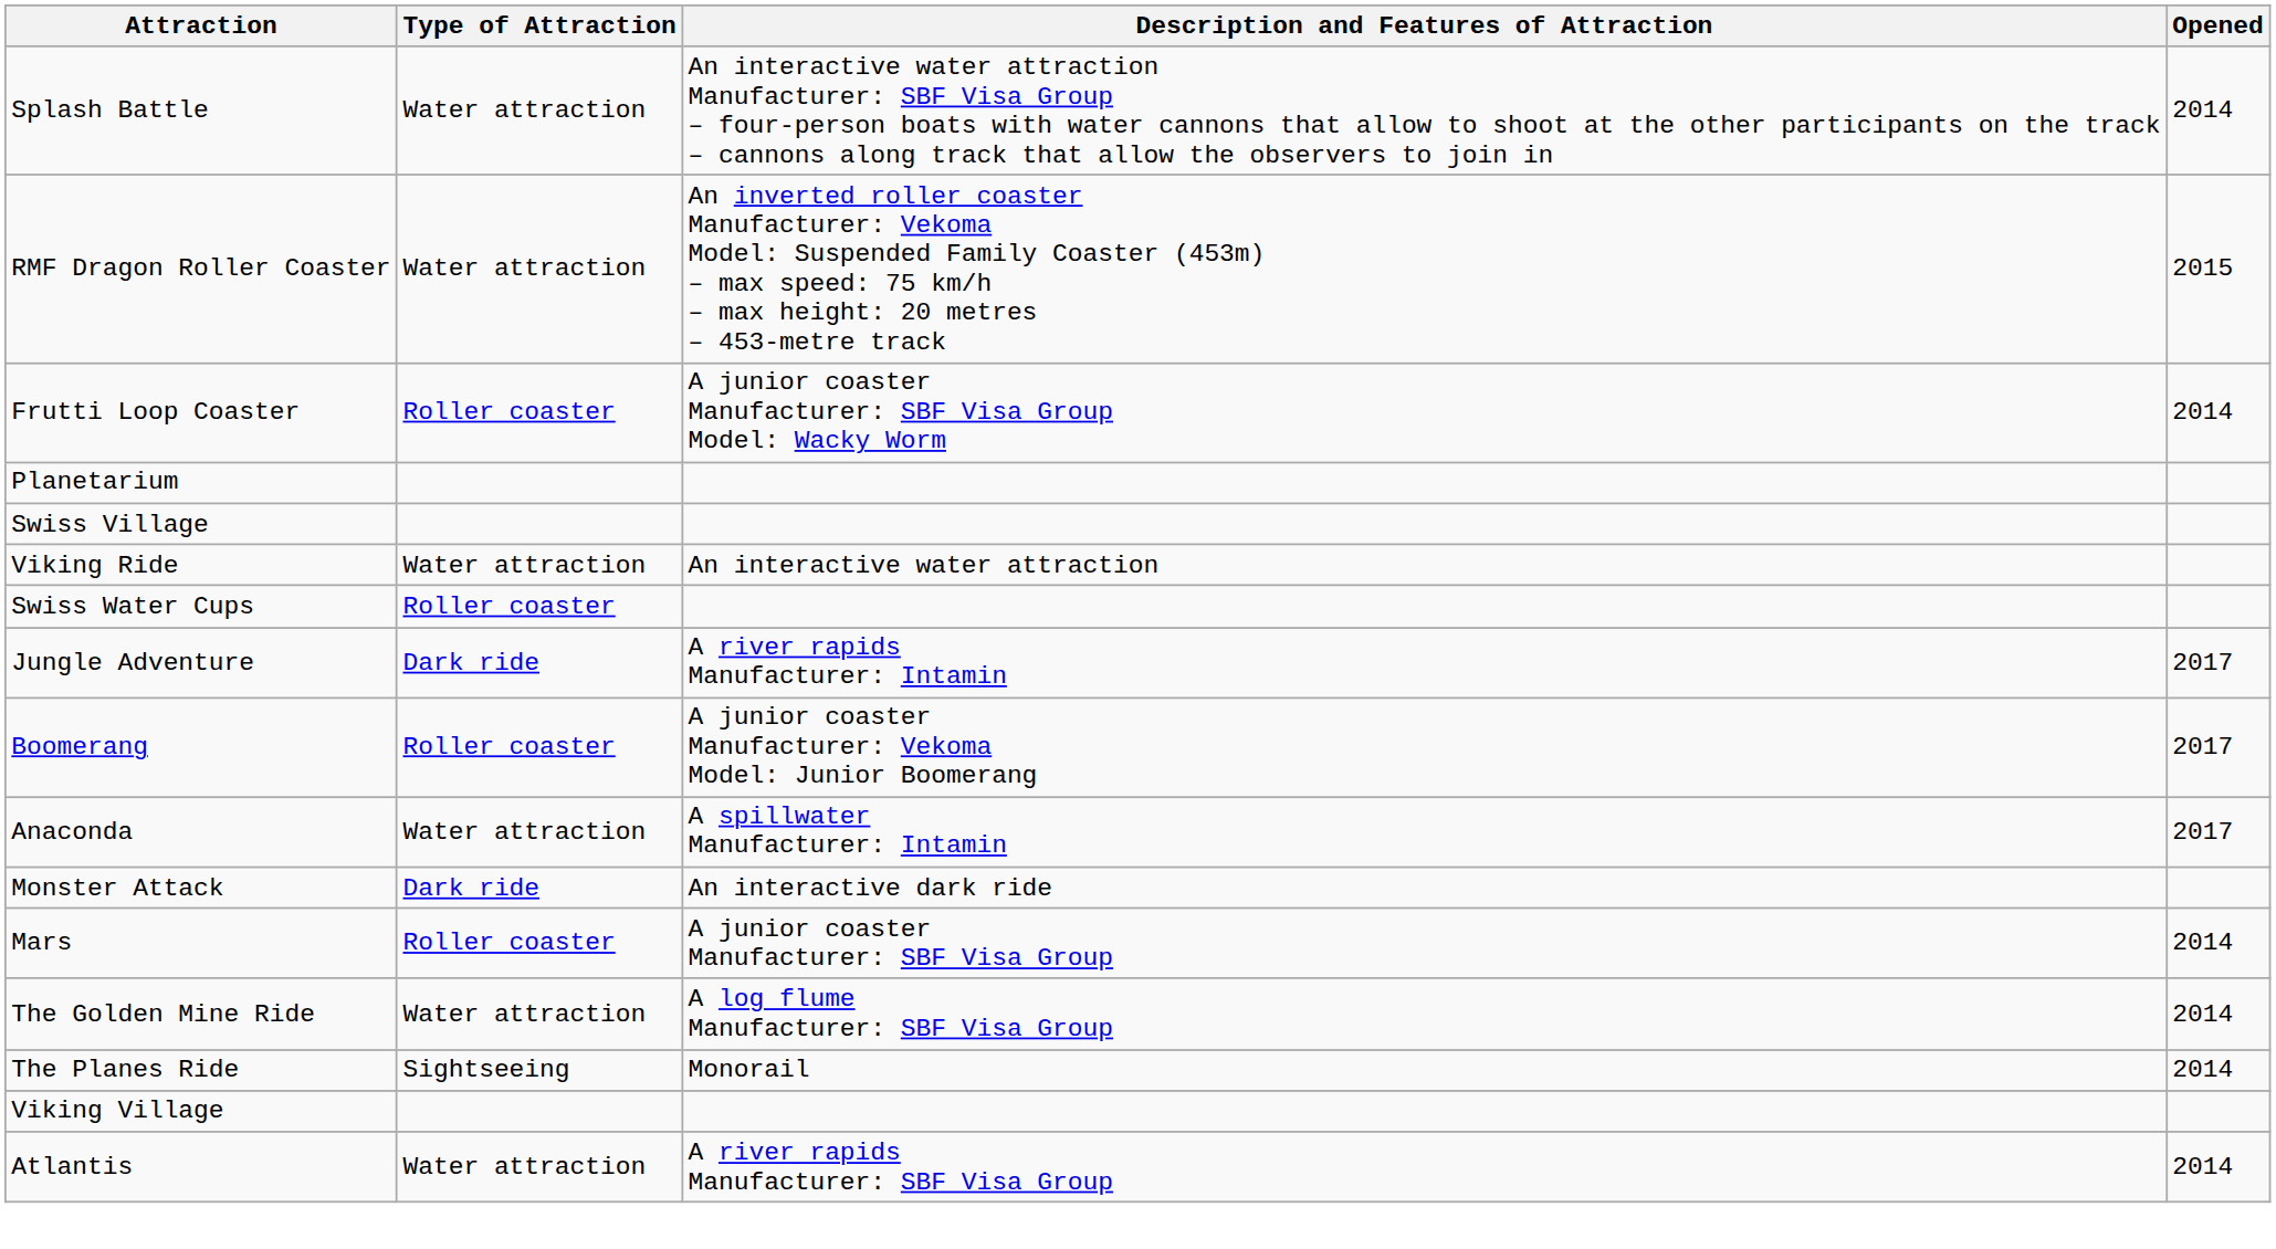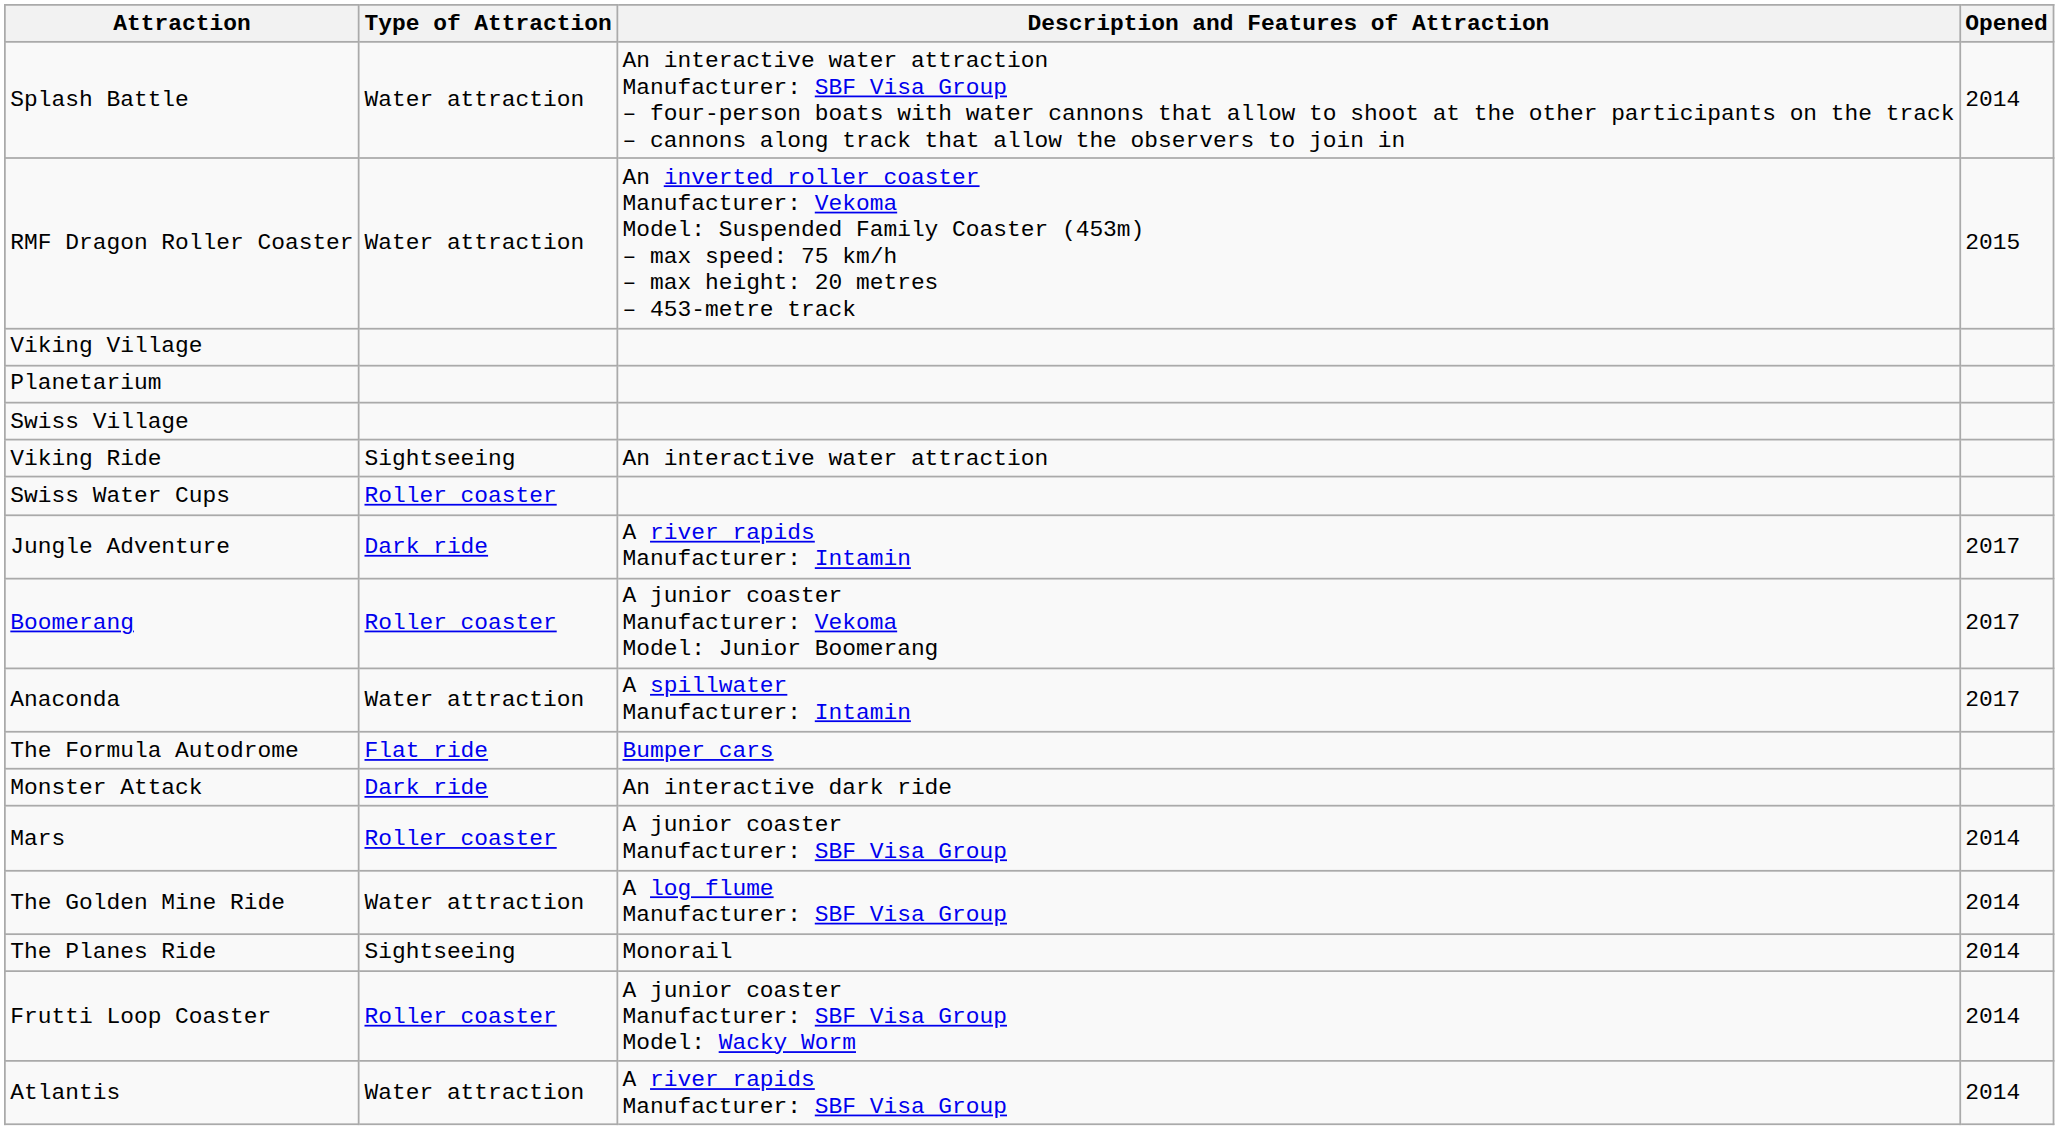rows swapped: Viking Village <-> Frutti Loop Coaster
Viking Ride | Type of Attraction: Water attraction -> Sightseeing
+ row: The Formula Autodrome | Flat ride | Bumper cars
